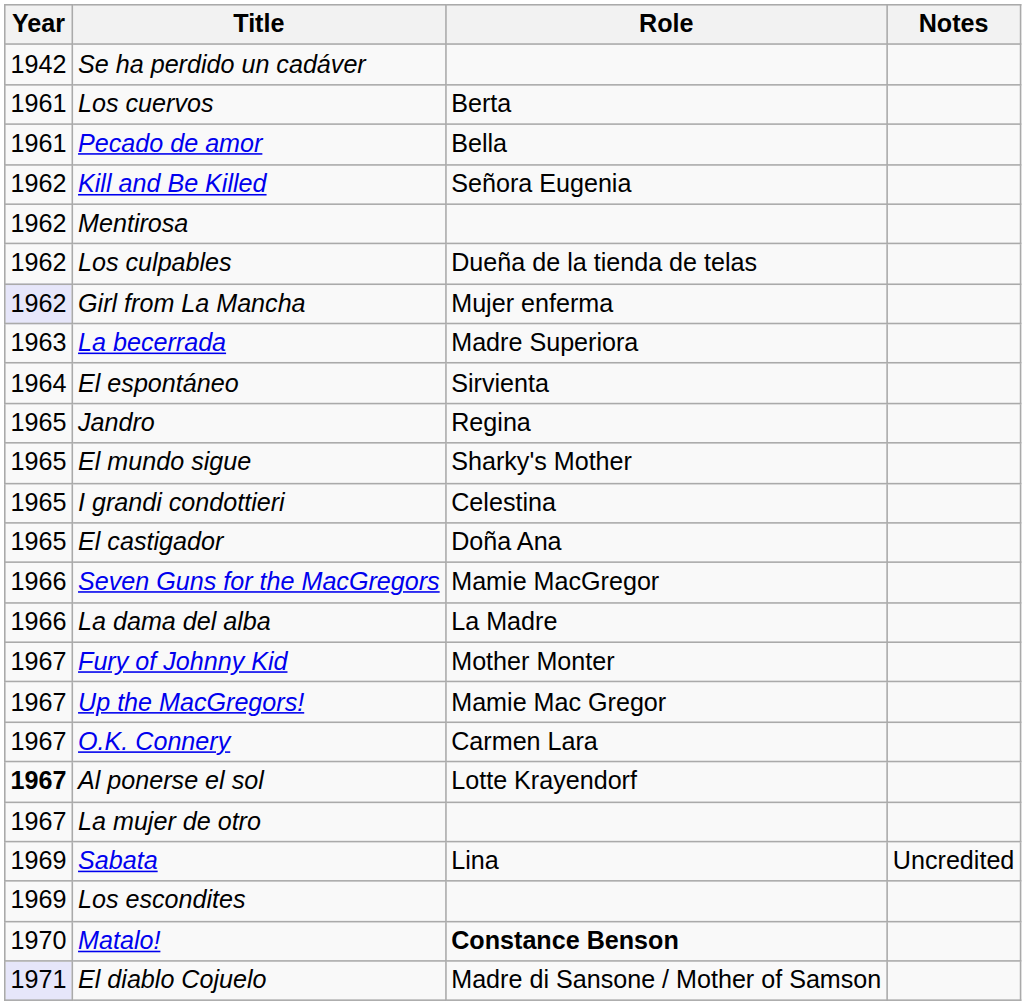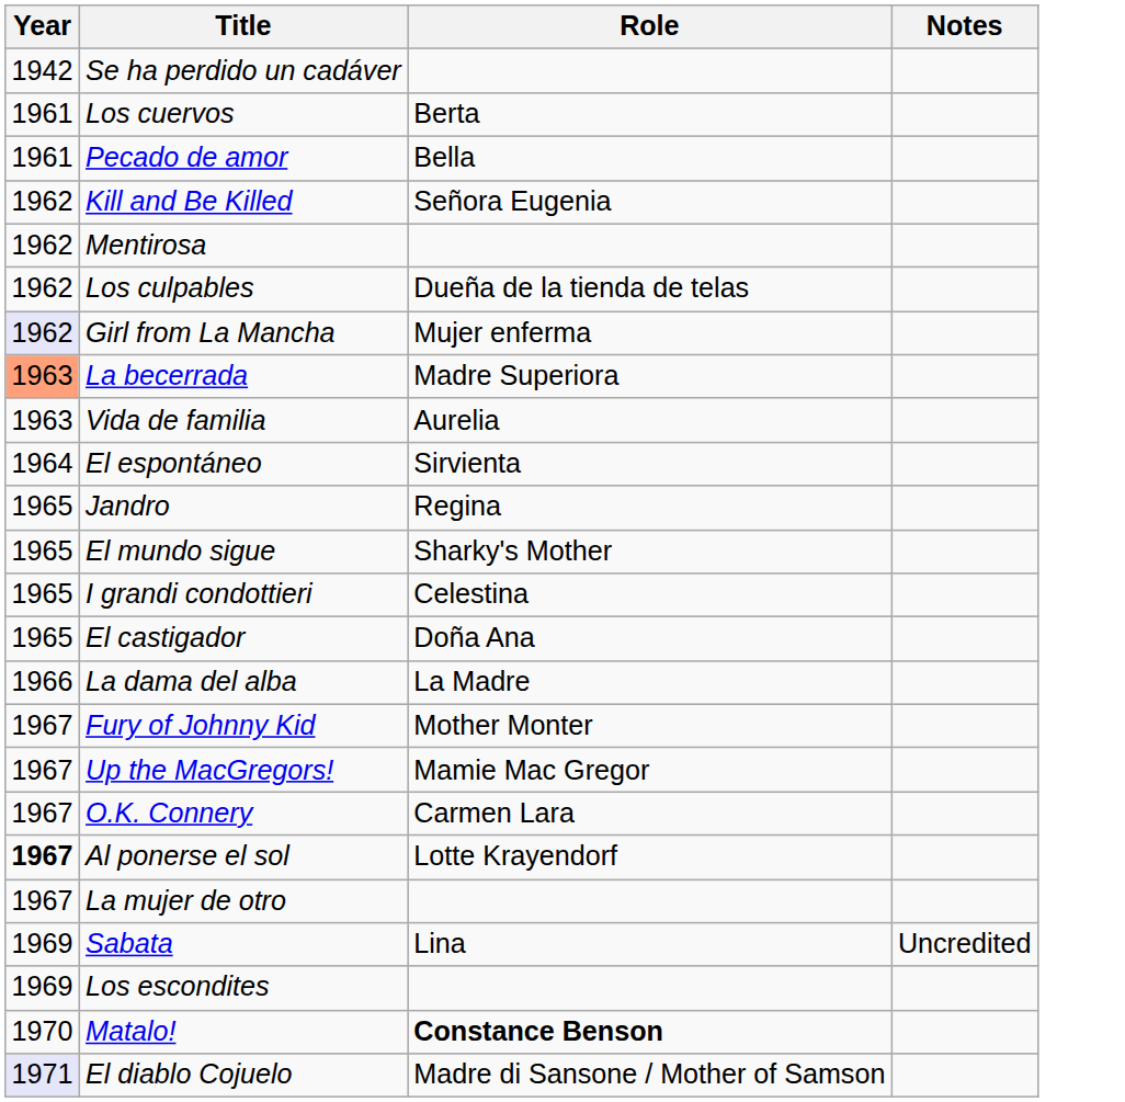La becerrada | Year: no background -> lightsalmon background
+ row: 1963 | Vida de familia | Aurelia
- row: 1966 | Seven Guns for the MacGregors | Mamie MacGregor
